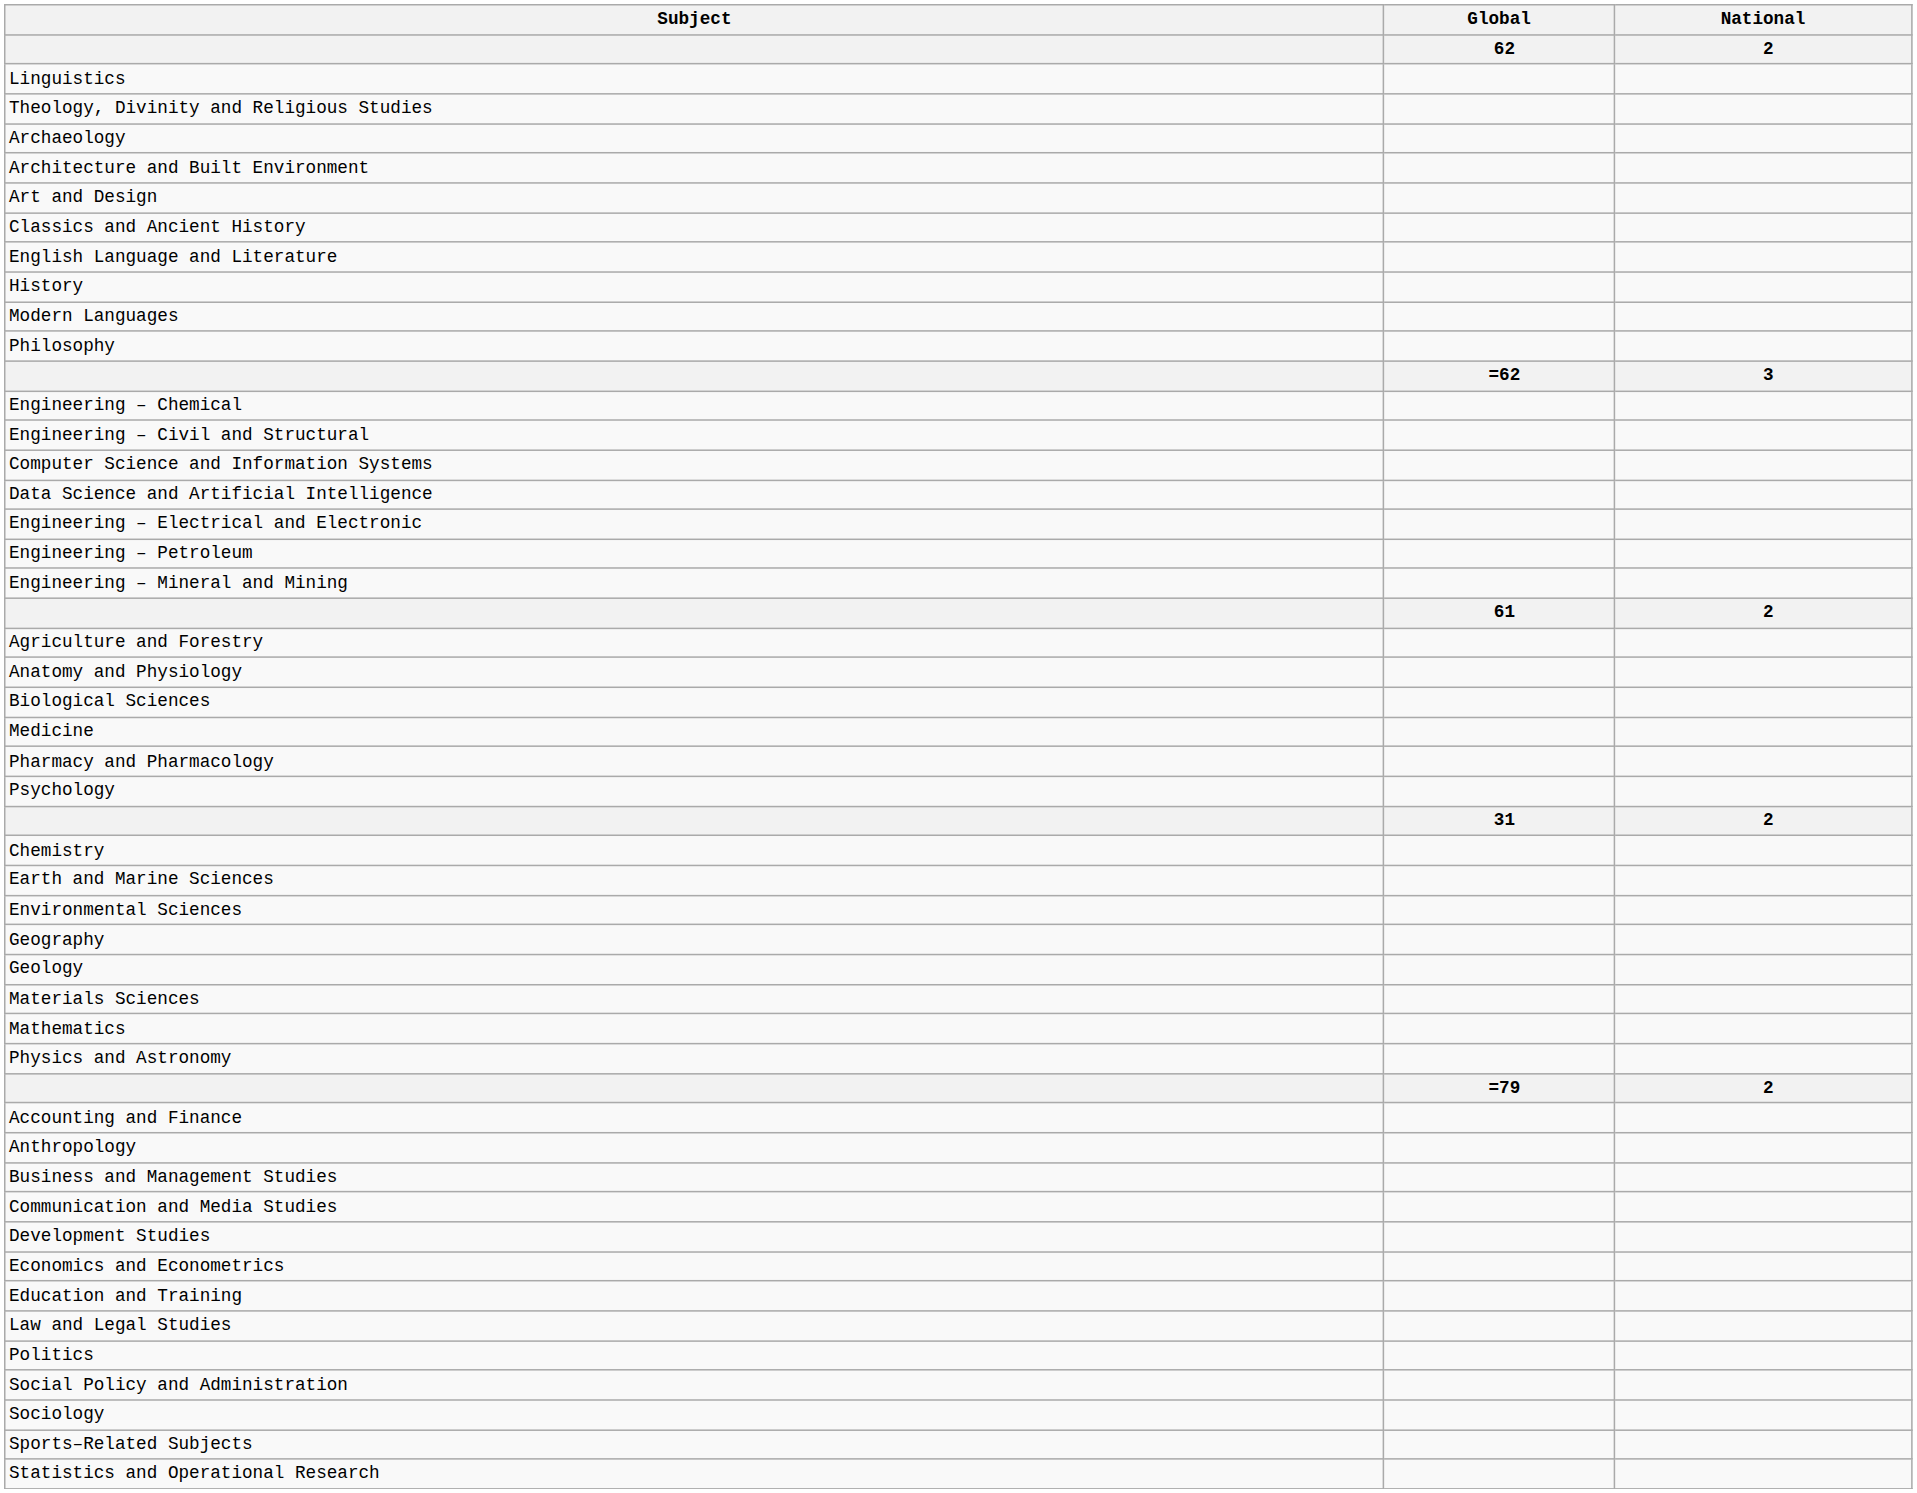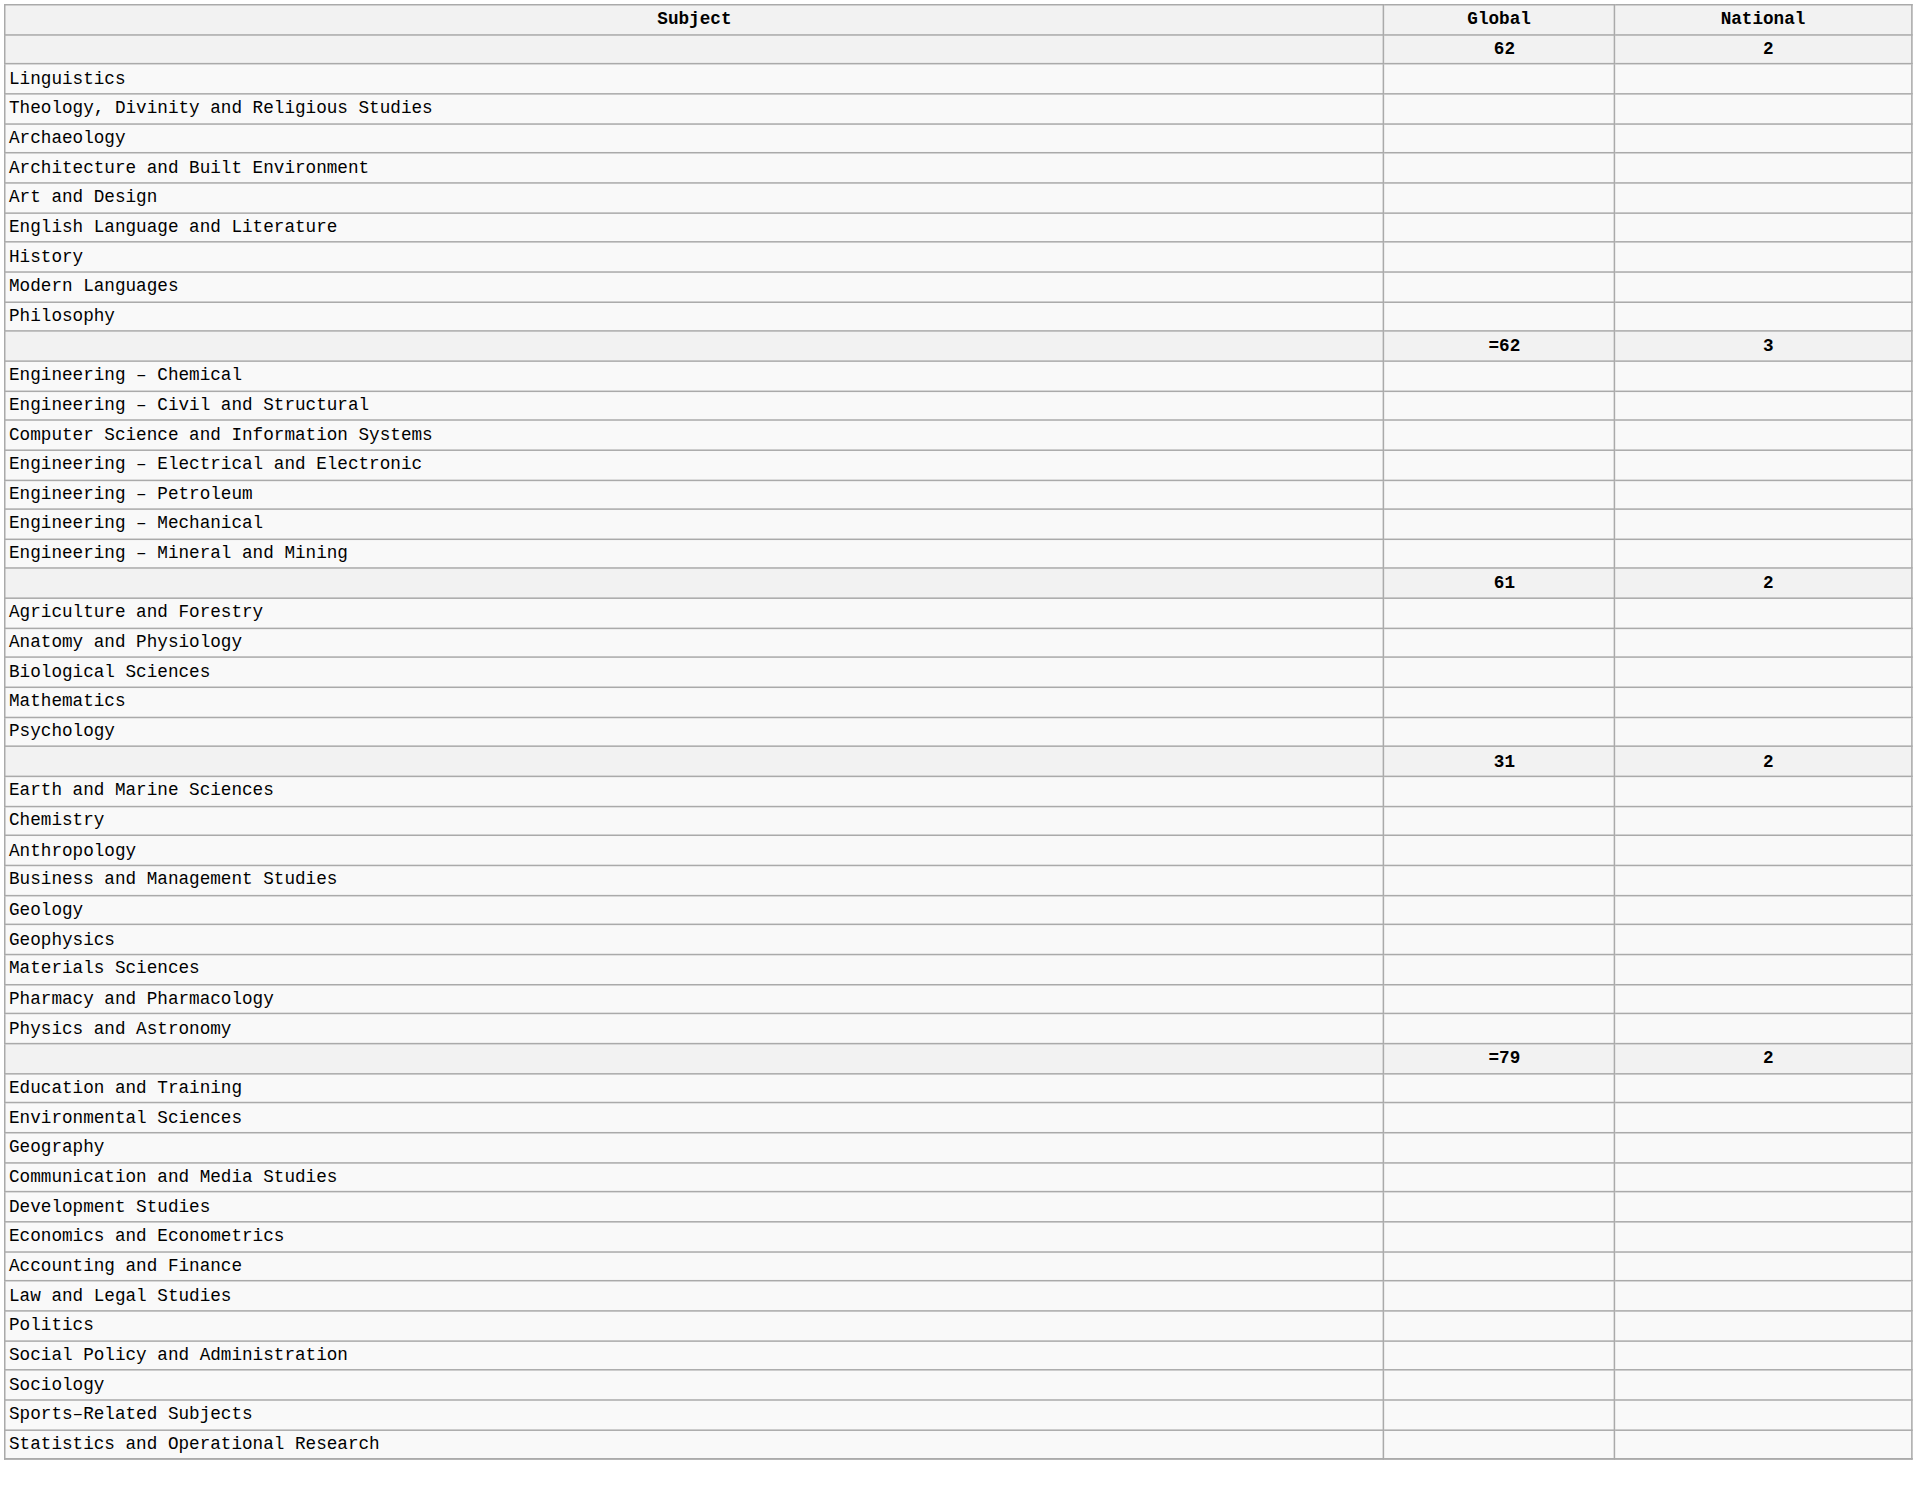- row: Classics and Ancient History
- row: Data Science and Artificial Intelligence
+ row: Engineering – Mechanical
- row: Medicine
rows swapped: Pharmacy and Pharmacology <-> Mathematics
rows swapped: Chemistry <-> Earth and Marine Sciences
rows swapped: Environmental Sciences <-> Anthropology
rows swapped: Geography <-> Business and Management Studies
+ row: Geophysics
rows swapped: Accounting and Finance <-> Education and Training
